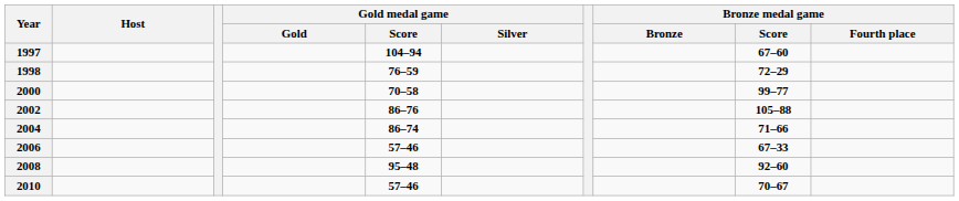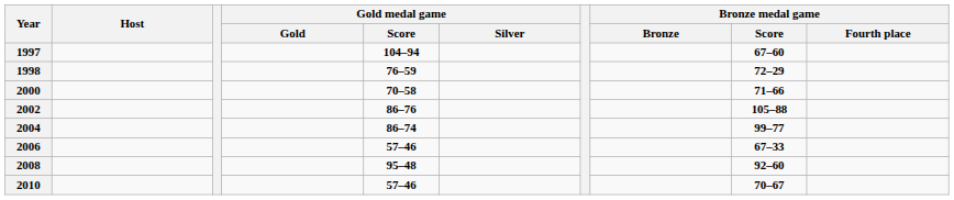2000 | Bronze medal game / Score: 99–77 -> 71–66
2004 | Bronze medal game / Score: 71–66 -> 99–77
